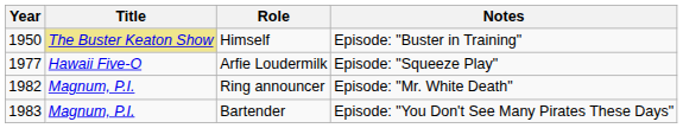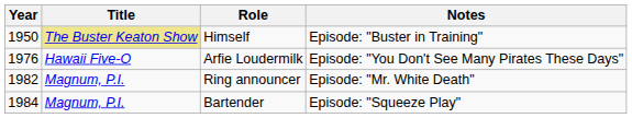Arfie Loudermilk | Year: 1977 -> 1976
Arfie Loudermilk | Notes: Episode: "Squeeze Play" -> Episode: "You Don't See Many Pirates These Days"
Bartender | Year: 1983 -> 1984
Bartender | Notes: Episode: "You Don't See Many Pirates These Days" -> Episode: "Squeeze Play"
